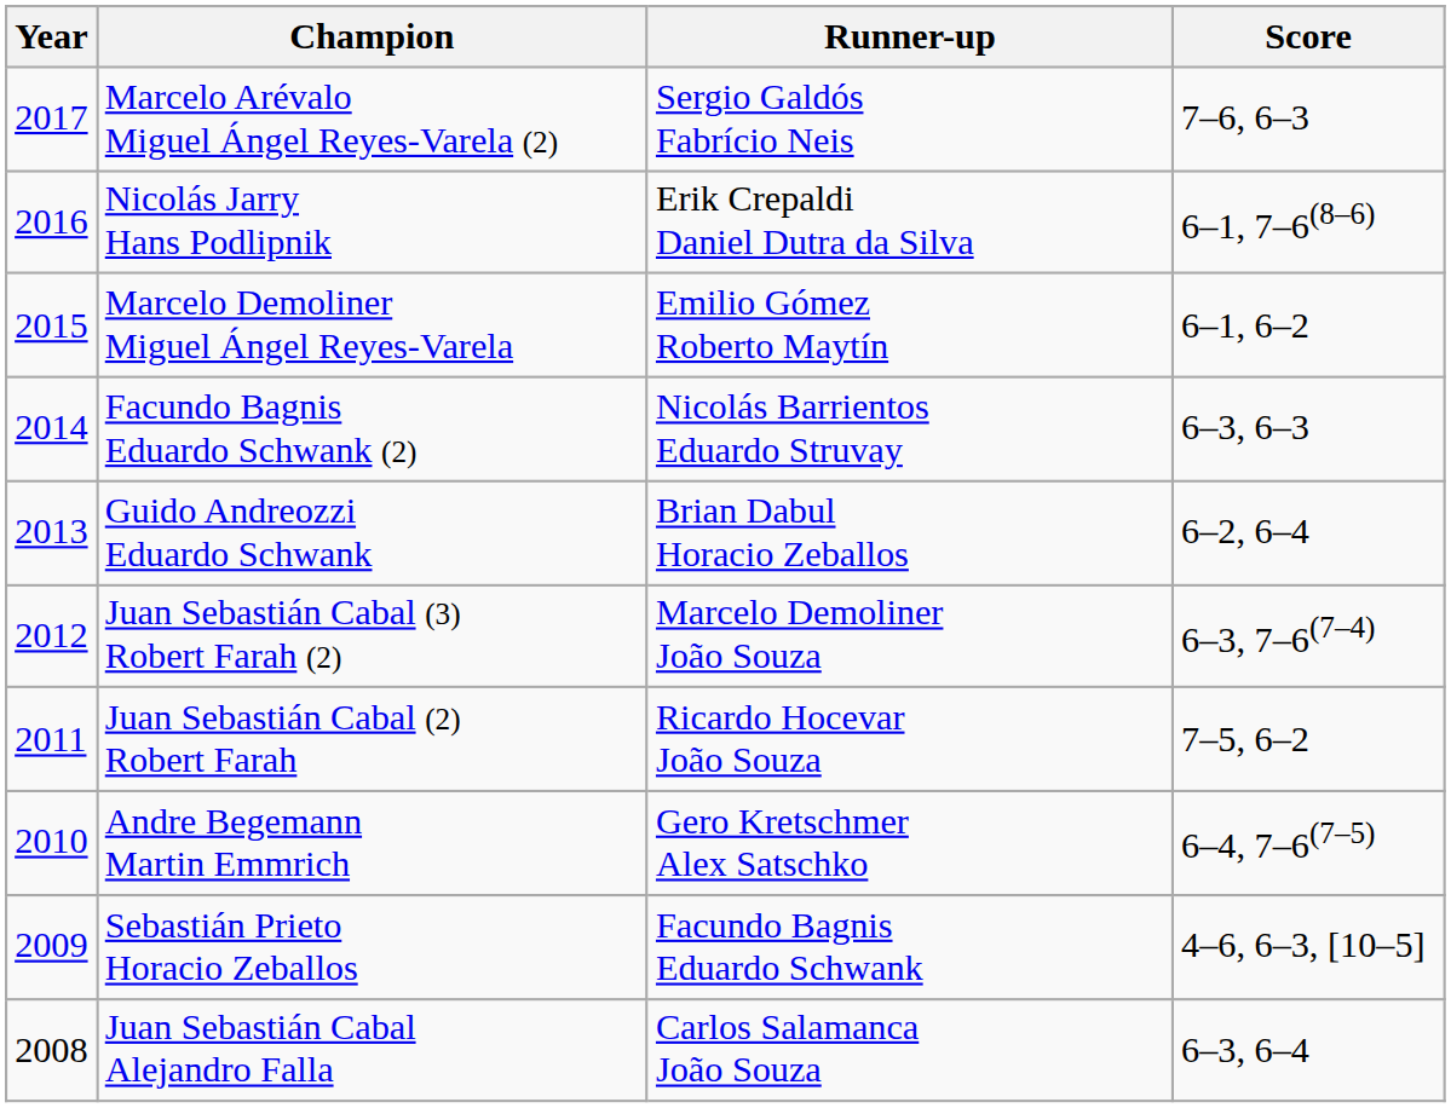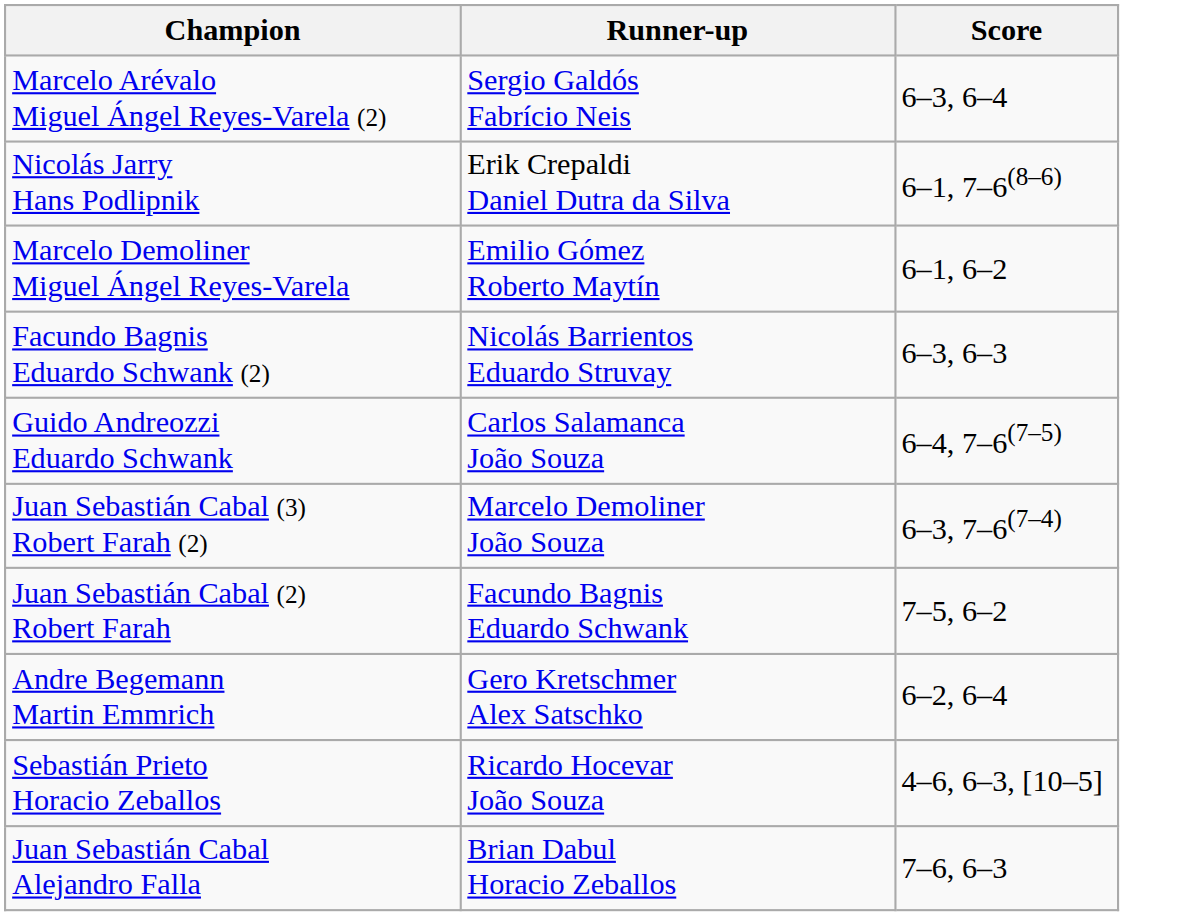- column: Year | 2017 | 2016 | 2015 | 2014 | 2013 | 2012 | 2011 | 2010 | 2009 | 2008
Marcelo Arévalo Miguel Ángel Reyes-Varela (2) | Score: 7–6, 6–3 -> 6–3, 6–4
Guido Andreozzi Eduardo Schwank | Runner-up: Brian Dabul Horacio Zeballos -> Carlos Salamanca João Souza
Guido Andreozzi Eduardo Schwank | Score: 6–2, 6–4 -> 6–4, 7–6(7–5)
Juan Sebastián Cabal (2) Robert Farah | Runner-up: Ricardo Hocevar João Souza -> Facundo Bagnis Eduardo Schwank
Andre Begemann Martin Emmrich | Score: 6–4, 7–6(7–5) -> 6–2, 6–4
Sebastián Prieto Horacio Zeballos | Runner-up: Facundo Bagnis Eduardo Schwank -> Ricardo Hocevar João Souza
Juan Sebastián Cabal Alejandro Falla | Runner-up: Carlos Salamanca João Souza -> Brian Dabul Horacio Zeballos
Juan Sebastián Cabal Alejandro Falla | Score: 6–3, 6–4 -> 7–6, 6–3
